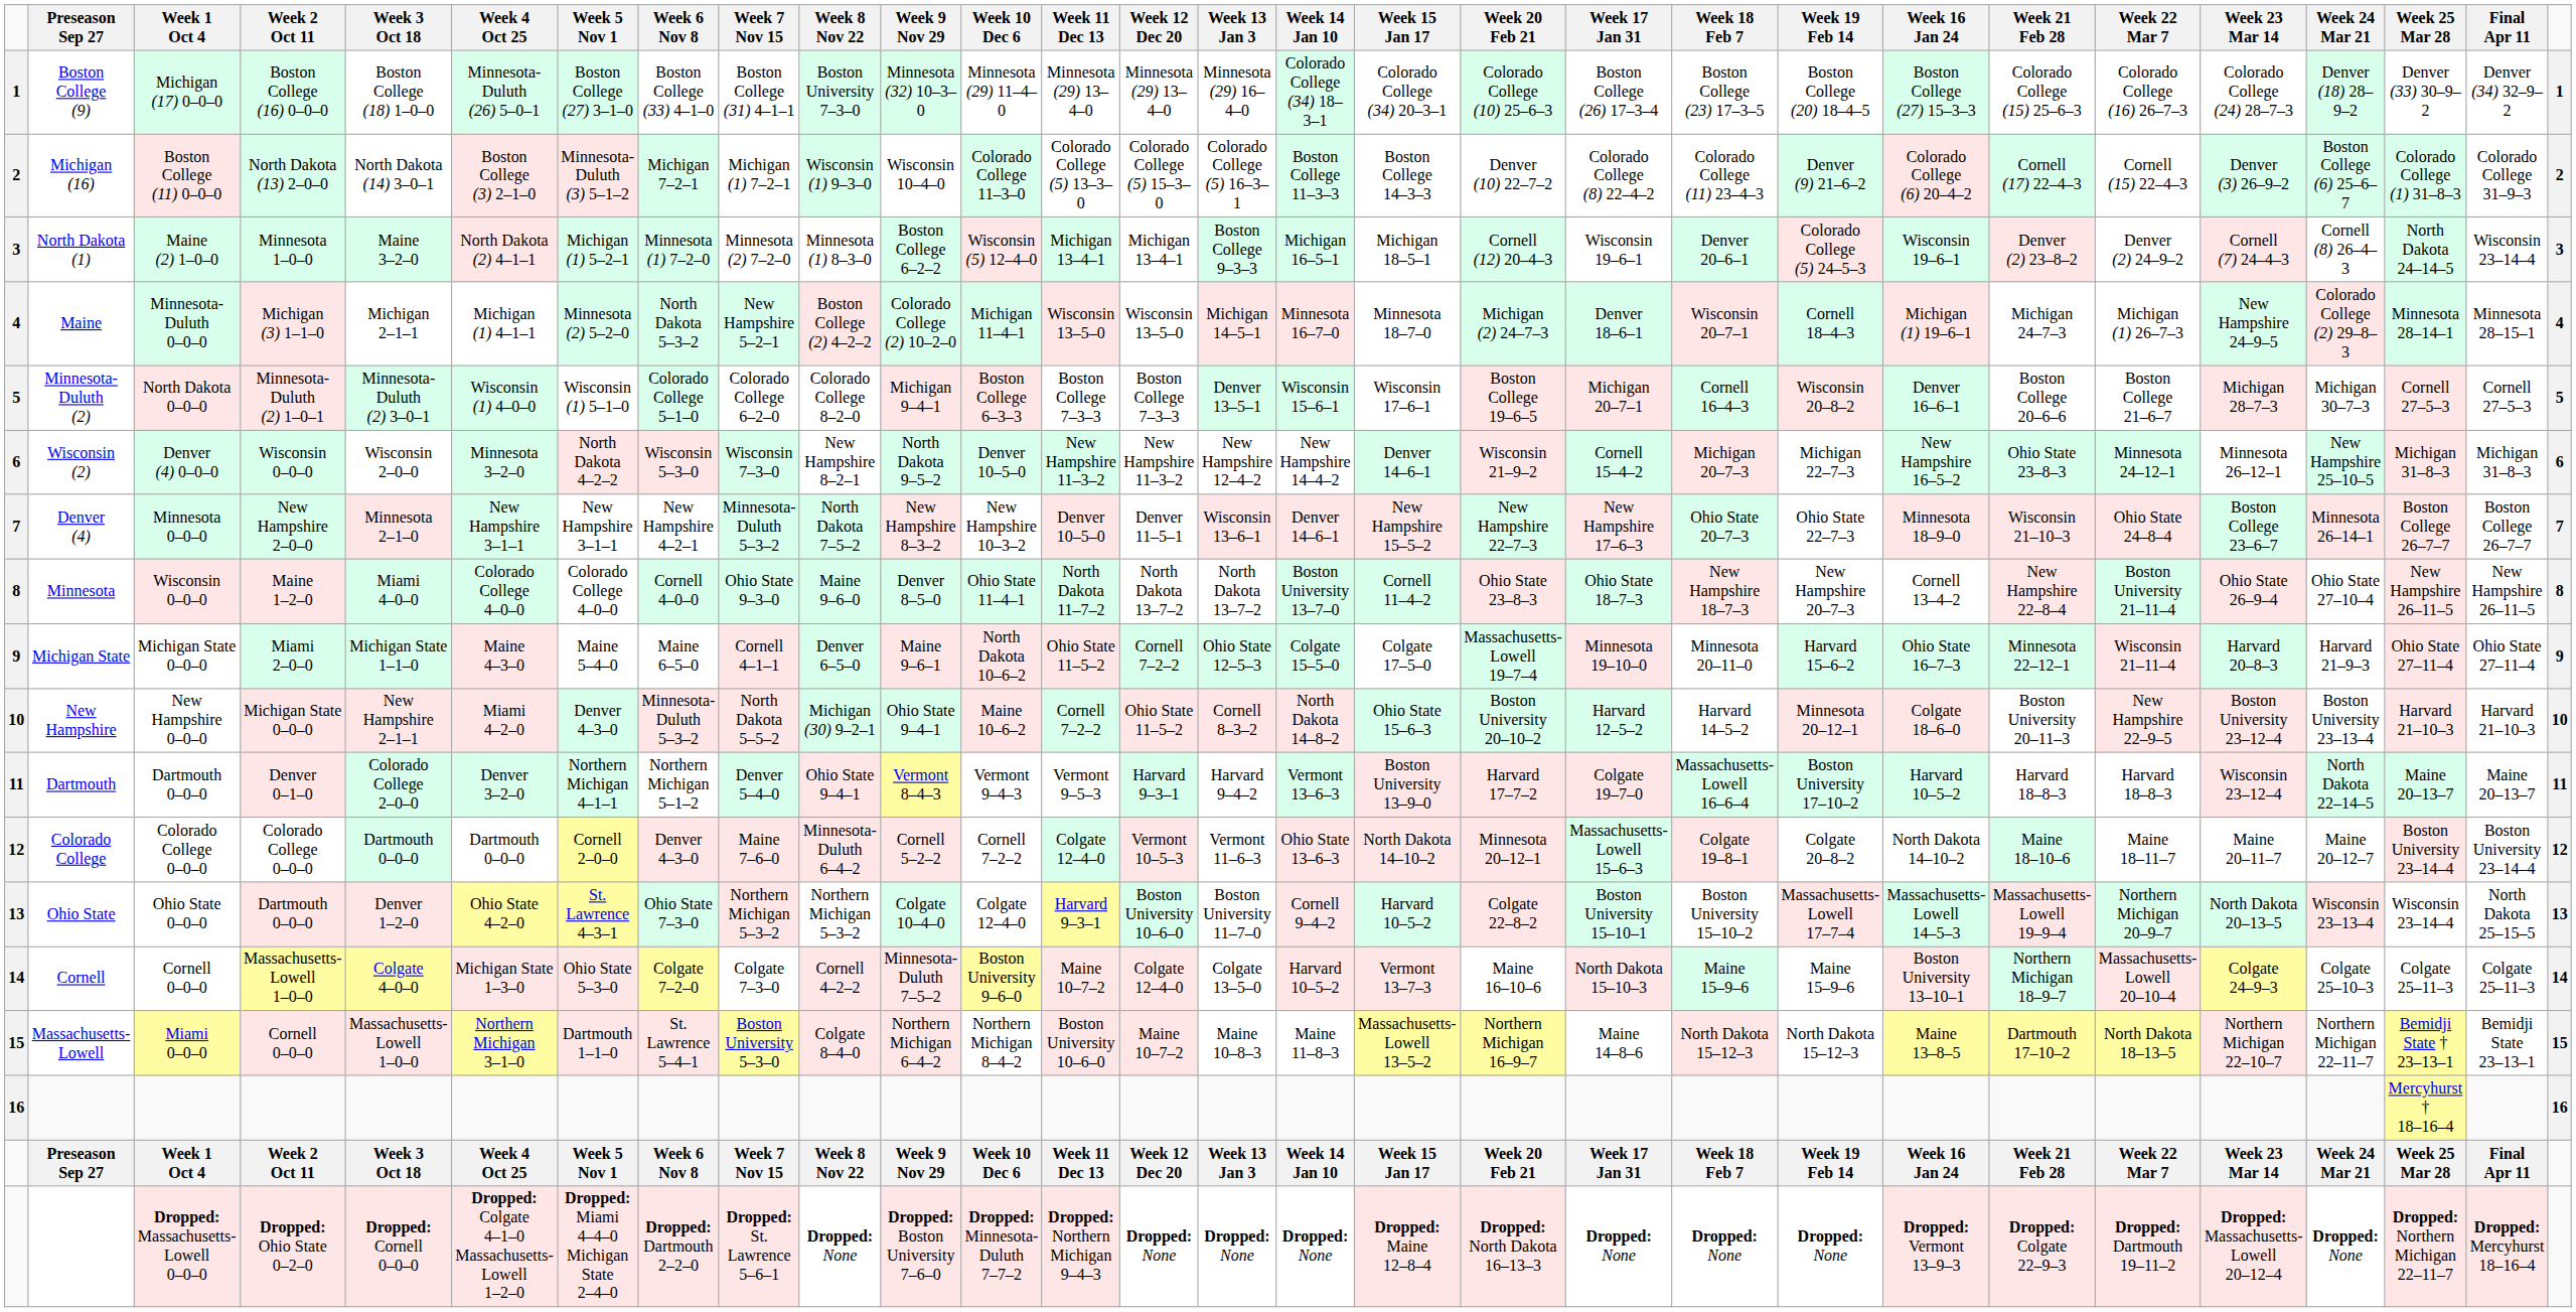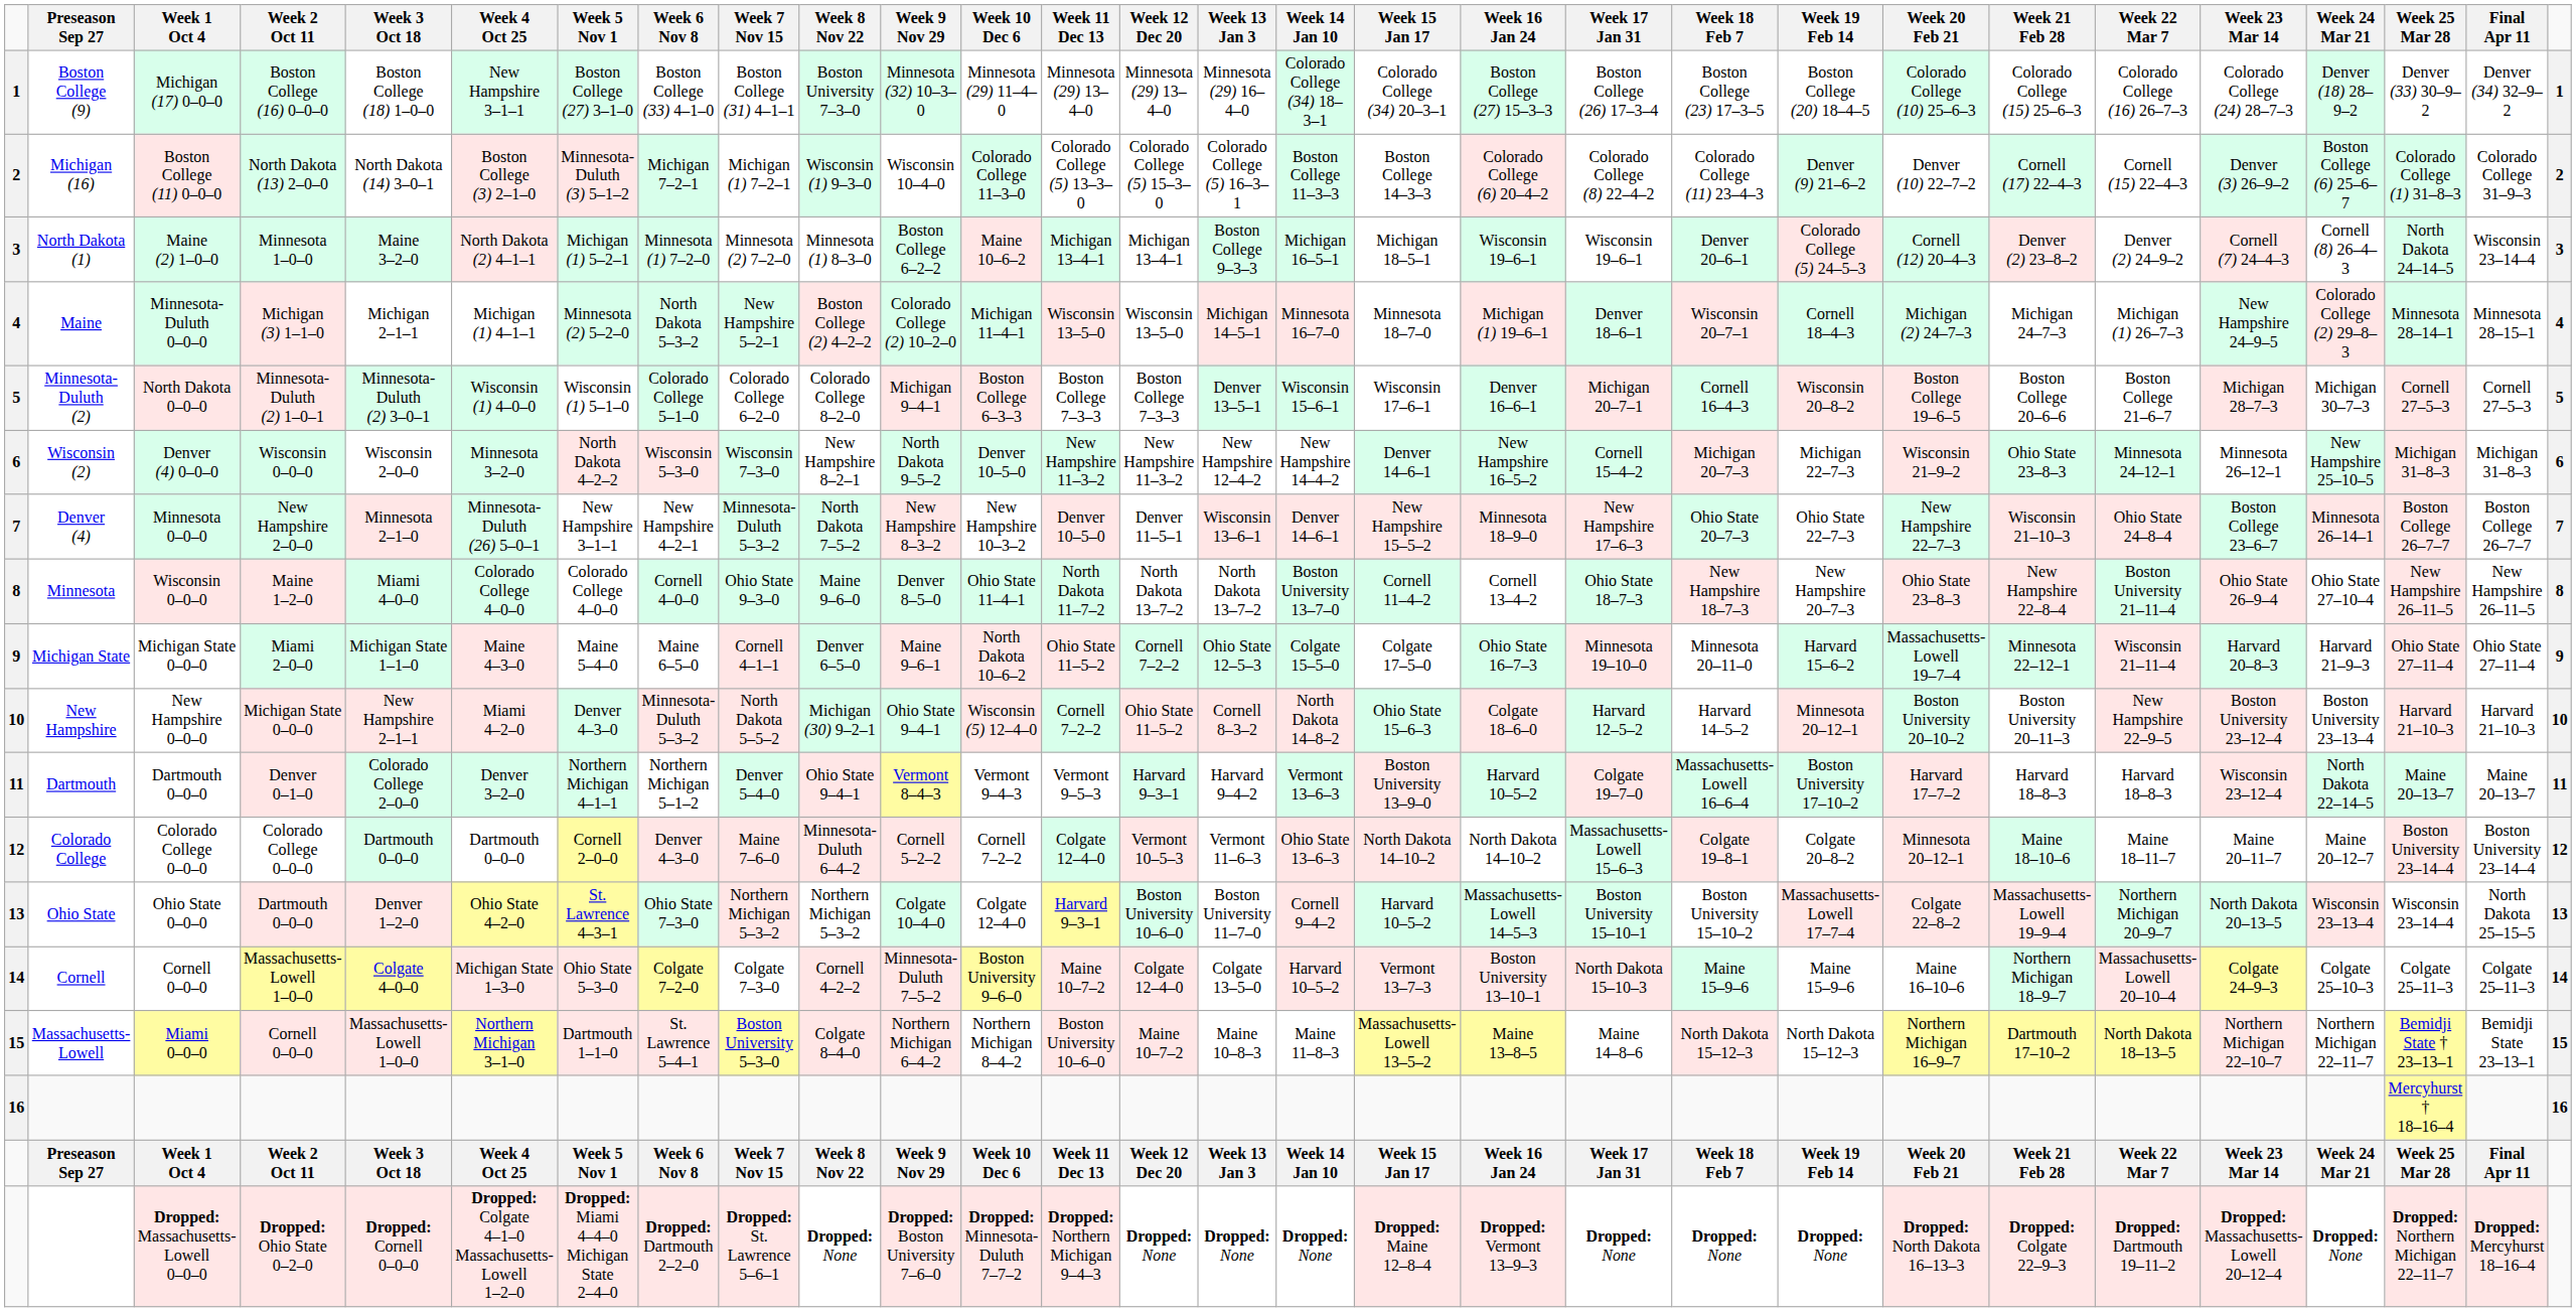columns swapped: Week 16 Jan 24 <-> Week 20 Feb 21
Michigan (17) 0–0–0 | Week 4 Oct 25: Minnesota-Duluth (26) 5–0–1 -> New Hampshire 3–1–1
Maine (2) 1–0–0 | Week 10 Dec 6: Wisconsin (5) 12–4–0 -> Maine 10–6–2
Minnesota 0–0–0 | Week 4 Oct 25: New Hampshire 3–1–1 -> Minnesota-Duluth (26) 5–0–1
New Hampshire 0–0–0 | Week 10 Dec 6: Maine 10–6–2 -> Wisconsin (5) 12–4–0
